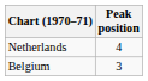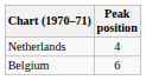Belgium | Peak position: 3 -> 6
